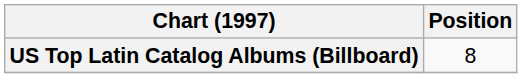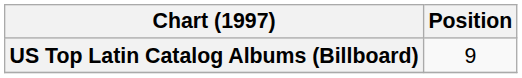US Top Latin Catalog Albums (Billboard) | Position: 8 -> 9
